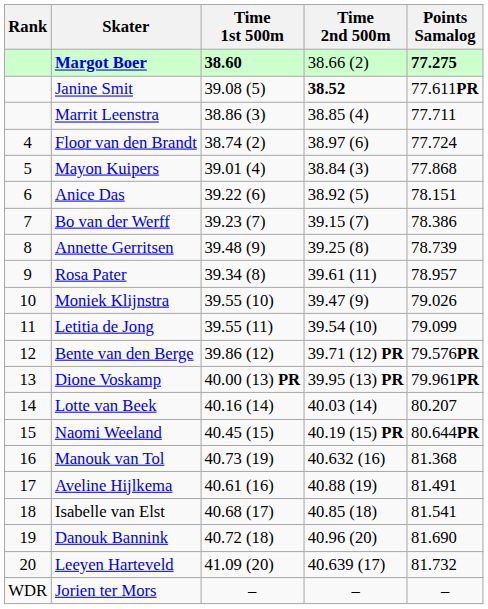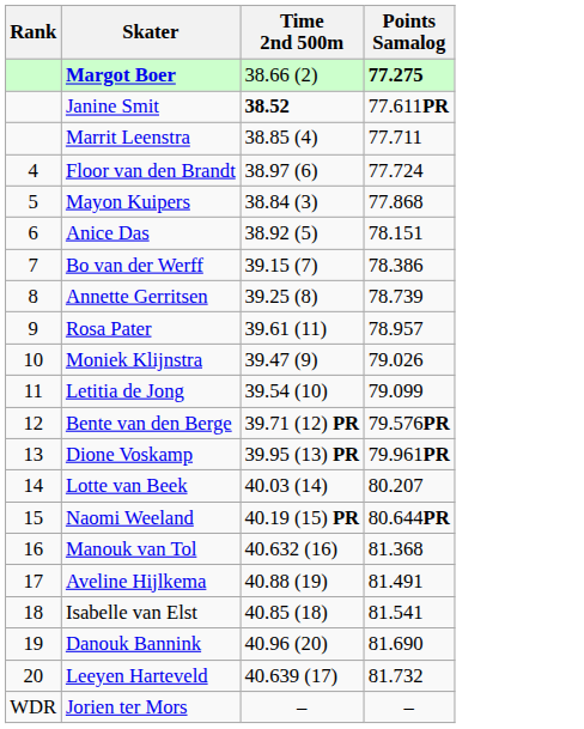- column: Time 1st 500m | 38.60 | 39.08 (5) | 38.86 (3) | 38.74 (2) | 39.01 (4) | 39.22 (6) | 39.23 (7) | 39.48 (9) | 39.34 (8) | 39.55 (10) | 39.55 (11) | 39.86 (12) | 40.00 (13) PR | 40.16 (14) | 40.45 (15) | 40.73 (19) | 40.61 (16) | 40.68 (17) | 40.72 (18) | 41.09 (20) | –
